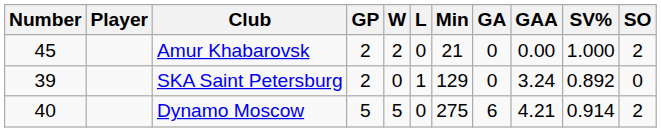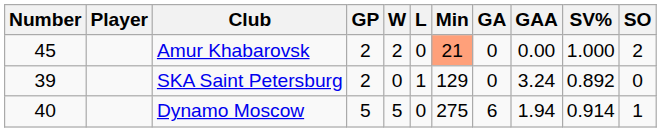Amur Khabarovsk | Min: no background -> lightsalmon background
Dynamo Moscow | GAA: 4.21 -> 1.94
Dynamo Moscow | SO: 2 -> 1
